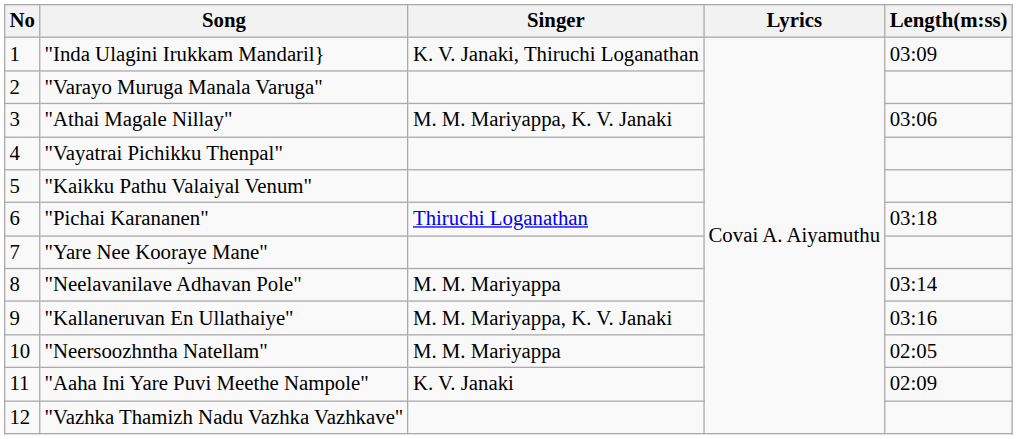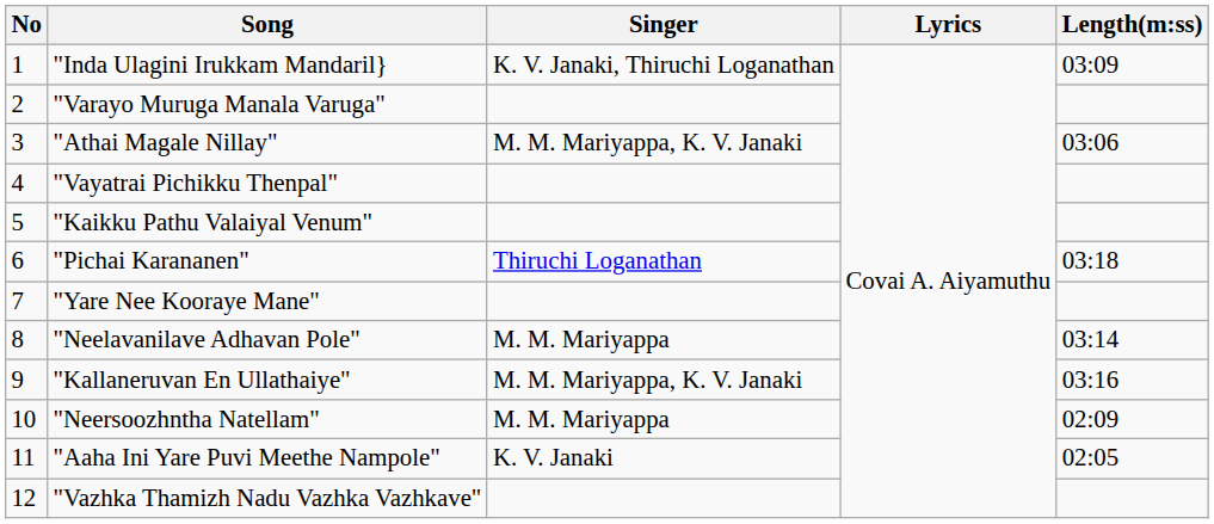"Neersoozhntha Natellam" | Length(m:ss): 02:05 -> 02:09
"Aaha Ini Yare Puvi Meethe Nampole" | Length(m:ss): 02:09 -> 02:05
